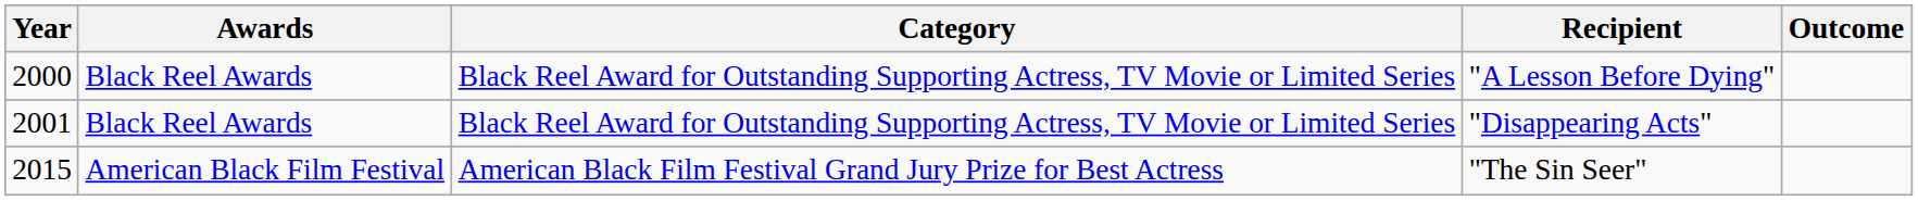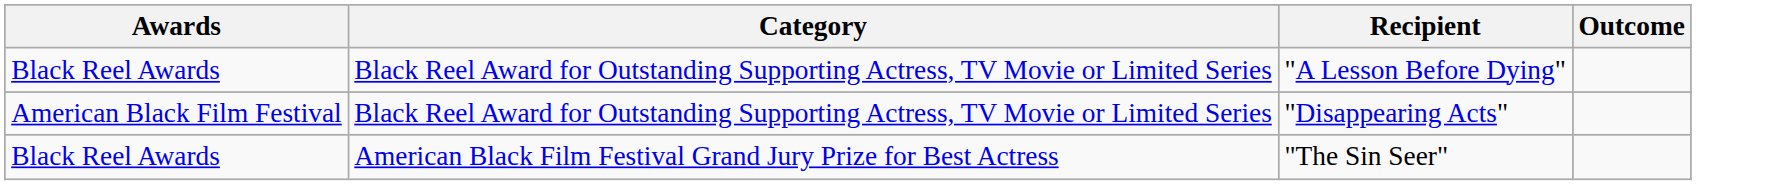- column: Year | 2000 | 2001 | 2015
"Disappearing Acts" | Awards: Black Reel Awards -> American Black Film Festival
"The Sin Seer" | Awards: American Black Film Festival -> Black Reel Awards
